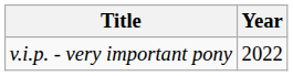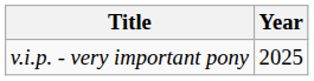v.i.p. - very important pony | Year: 2022 -> 2025
